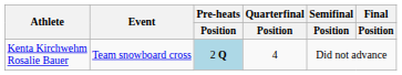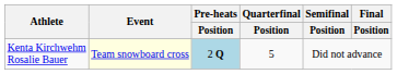Kenta Kirchwehm Rosalie Bauer | Event: no background -> lightyellow background
Kenta Kirchwehm Rosalie Bauer | Quarterfinal / Position: 4 -> 5
